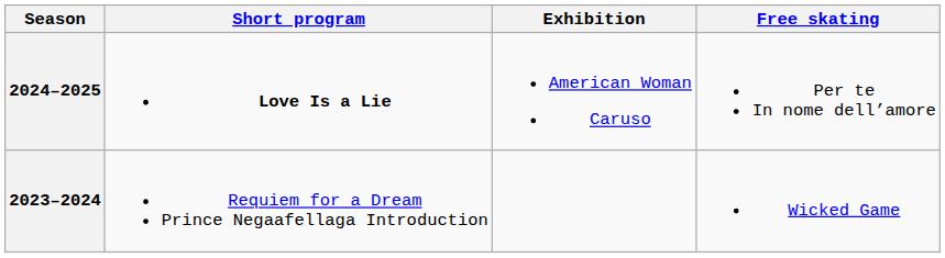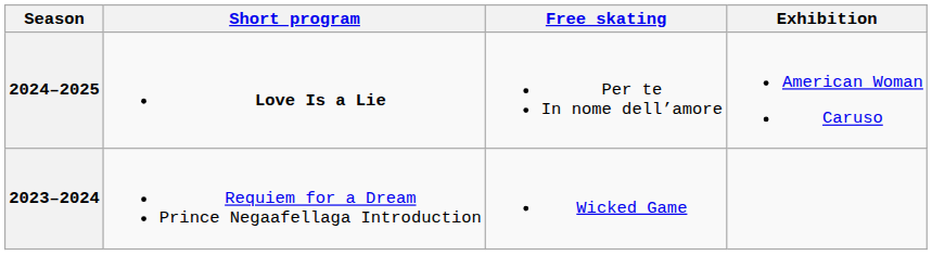columns swapped: Free skating <-> Exhibition
